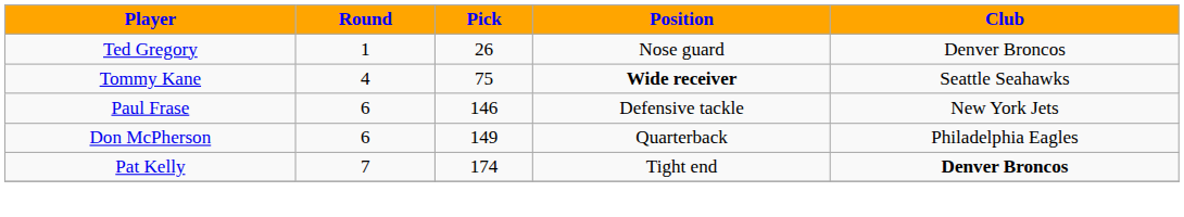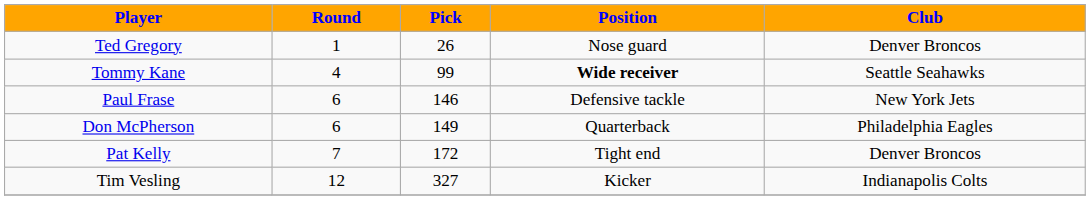Tommy Kane | Pick: 75 -> 99
Pat Kelly | Pick: 174 -> 172
Pat Kelly | Club: bold -> normal
+ row: Tim Vesling | 12 | 327 | Kicker | Indianapolis Colts
